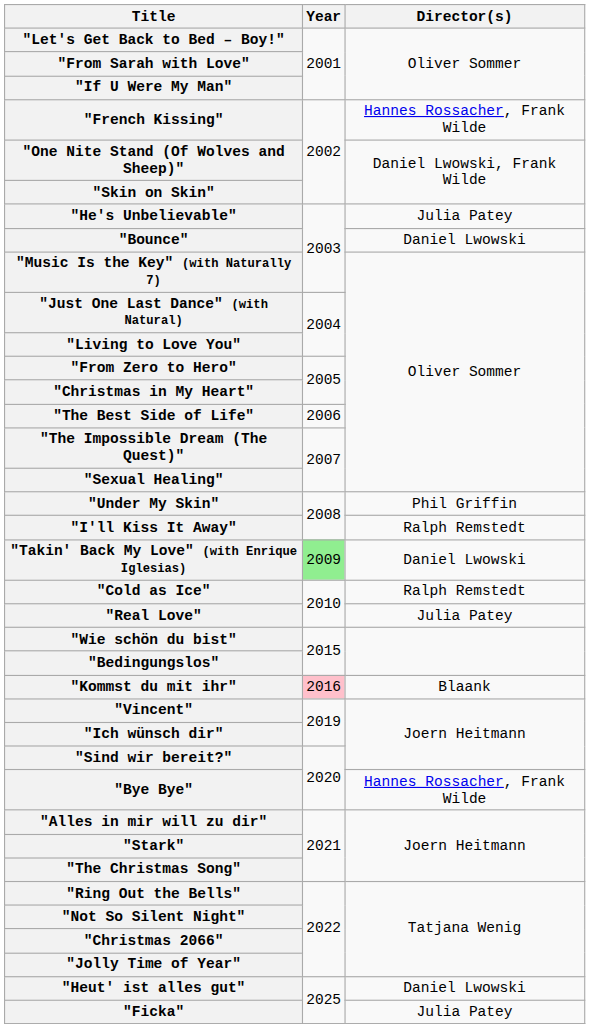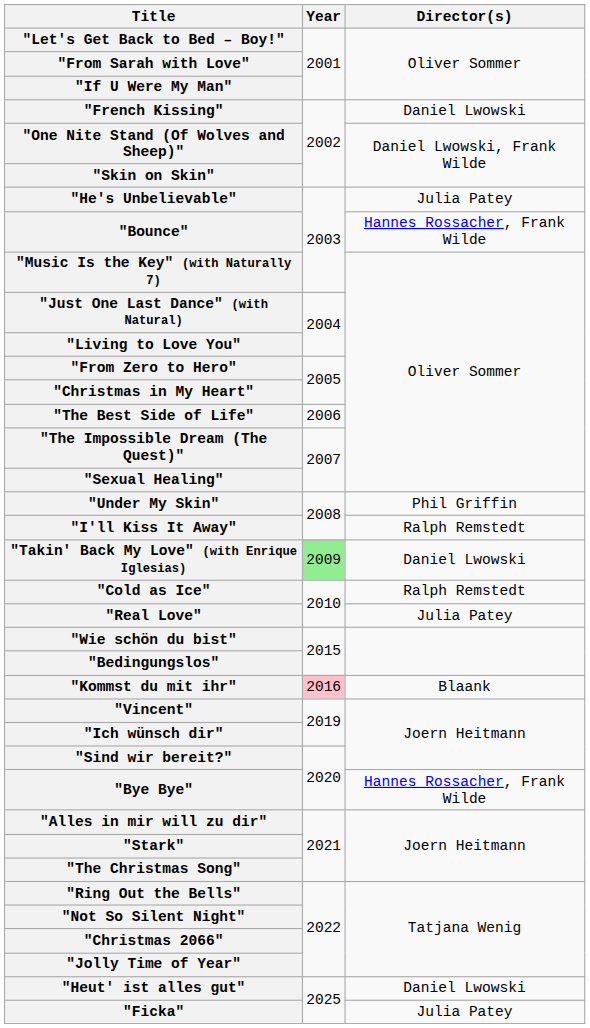"French Kissing" | Director(s): Hannes Rossacher, Frank Wilde -> Daniel Lwowski
"Bounce" | Director(s): Daniel Lwowski -> Hannes Rossacher, Frank Wilde
